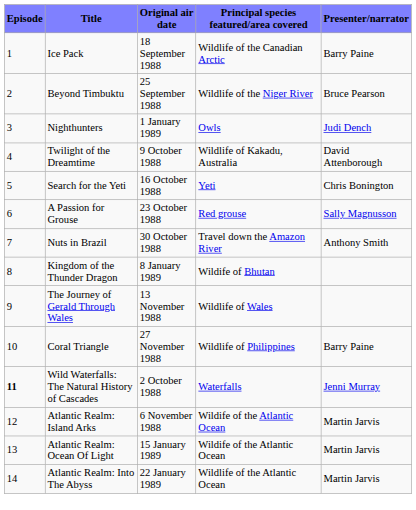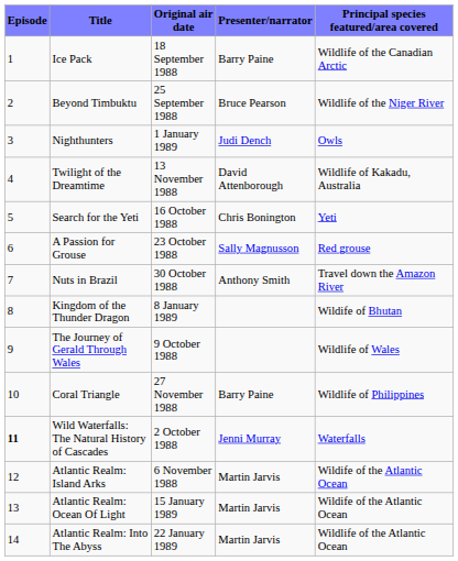columns swapped: Presenter/narrator <-> Principal species featured/area covered
Twilight of the Dreamtime | Original air date: 9 October 1988 -> 13 November 1988
The Journey of Gerald Through Wales | Original air date: 13 November 1988 -> 9 October 1988
